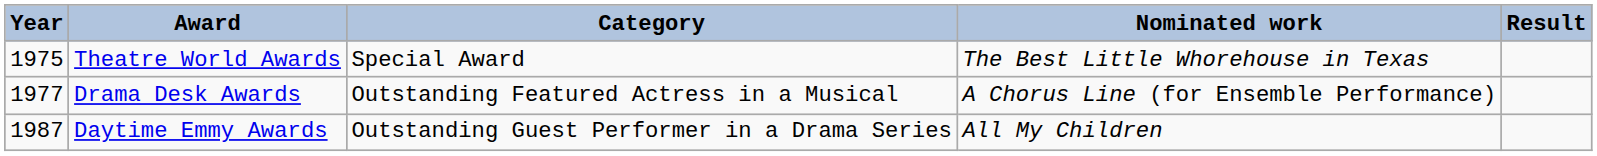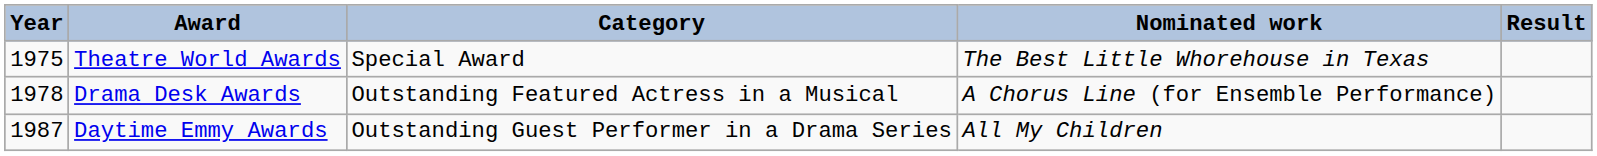Drama Desk Awards | Year: 1977 -> 1978
